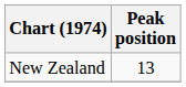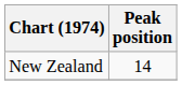New Zealand | Peak position: 13 -> 14
